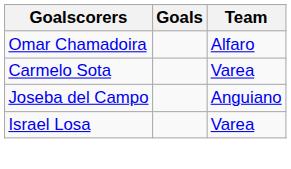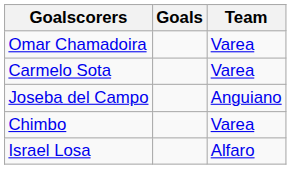Omar Chamadoira | Team: Alfaro -> Varea
+ row: Chimbo | Varea
Israel Losa | Team: Varea -> Alfaro
